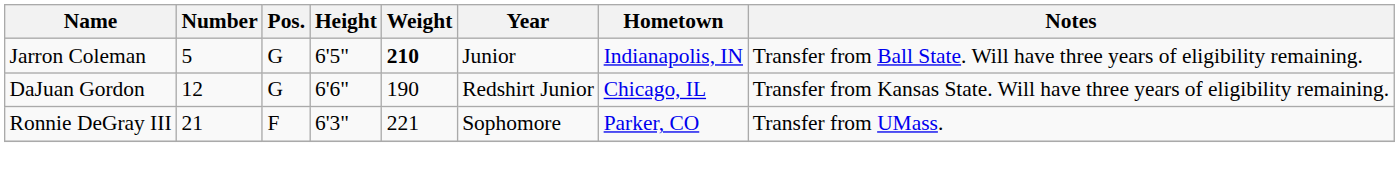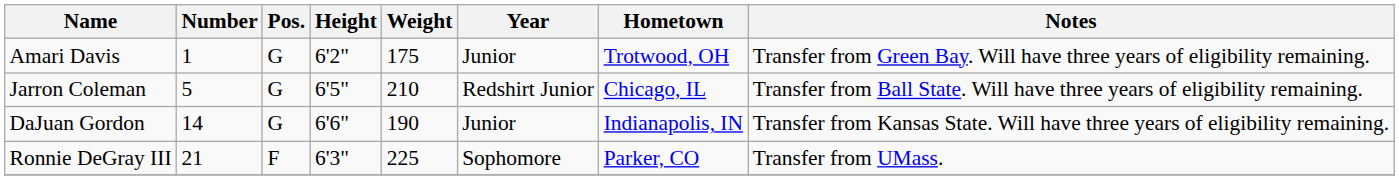+ row: Amari Davis | 1 | G | 6'2" | 175 | Junior | Trotwood, OH | Transfer from Green Bay. Will have three years of eligibility remaining.
Jarron Coleman | Weight: bold -> normal
Jarron Coleman | Year: Junior -> Redshirt Junior
Jarron Coleman | Hometown: Indianapolis, IN -> Chicago, IL
DaJuan Gordon | Number: 12 -> 14
DaJuan Gordon | Year: Redshirt Junior -> Junior
DaJuan Gordon | Hometown: Chicago, IL -> Indianapolis, IN
Ronnie DeGray III | Weight: 221 -> 225
